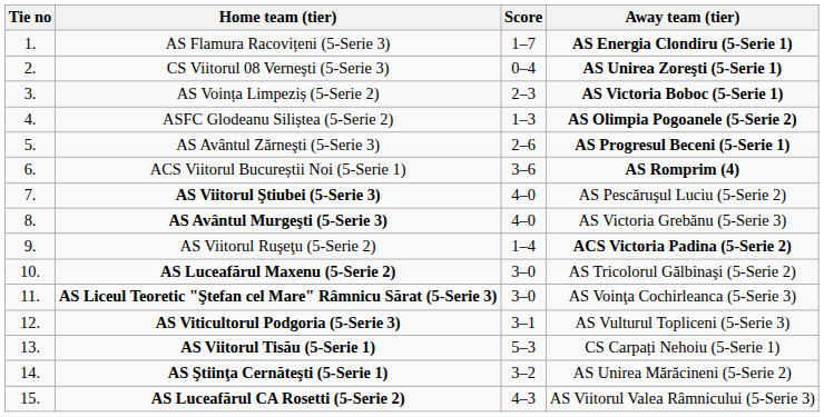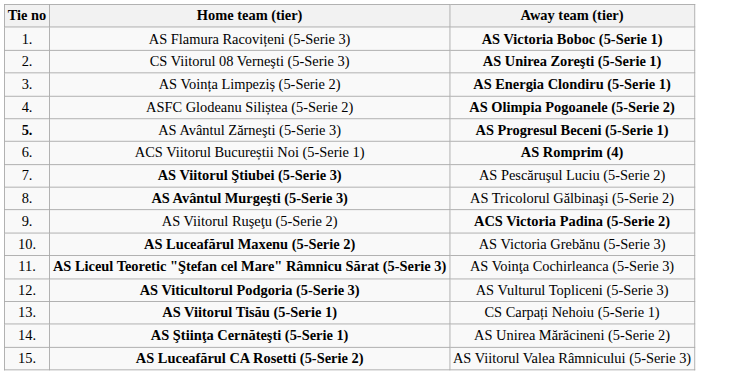- column: Score | 1–7 | 0–4 | 2–3 | 1–3 | 2–6 | 3–6 | 4–0 | 4–0 | 1–4 | 3–0 | 3–0 | 3–1 | 5–3 | 3–2 | 4–3
AS Flamura Racovițeni (5-Serie 3) | Away team (tier): AS Energia Clondiru (5-Serie 1) -> AS Victoria Boboc (5-Serie 1)
AS Voința Limpeziș (5-Serie 2) | Away team (tier): AS Victoria Boboc (5-Serie 1) -> AS Energia Clondiru (5-Serie 1)
AS Avântul Zărneşti (5-Serie 3) | Tie no: normal -> bold
AS Avântul Murgeşti (5-Serie 3) | Away team (tier): AS Victoria Grebănu (5-Serie 3) -> AS Tricolorul Gălbinaşi (5-Serie 2)
AS Luceafărul Maxenu (5-Serie 2) | Away team (tier): AS Tricolorul Gălbinaşi (5-Serie 2) -> AS Victoria Grebănu (5-Serie 3)
